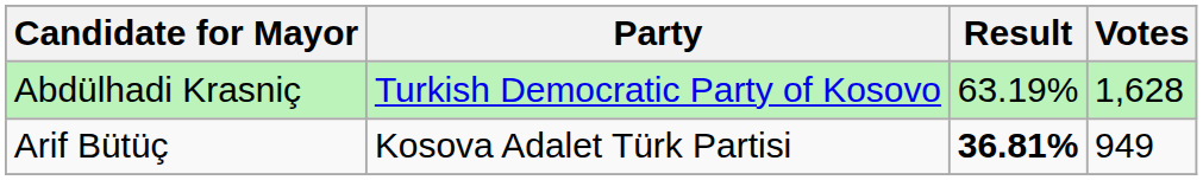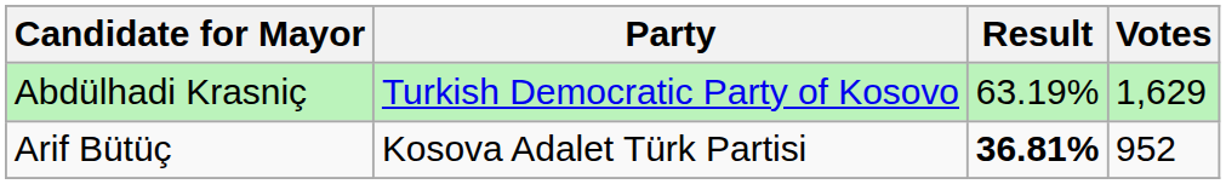Abdülhadi Krasniç | Votes: 1,628 -> 1,629
Arif Bütüç | Votes: 949 -> 952
